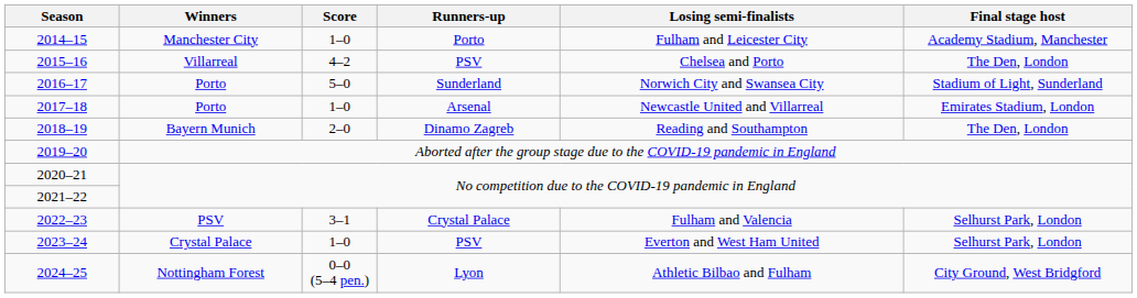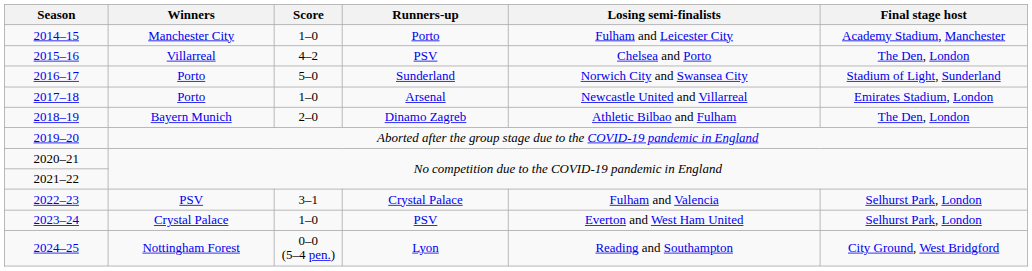2018–19 | Losing semi-finalists: Reading and Southampton -> Athletic Bilbao and Fulham
2024–25 | Losing semi-finalists: Athletic Bilbao and Fulham -> Reading and Southampton
